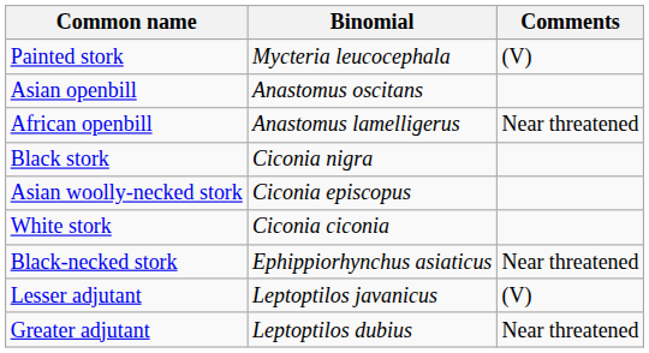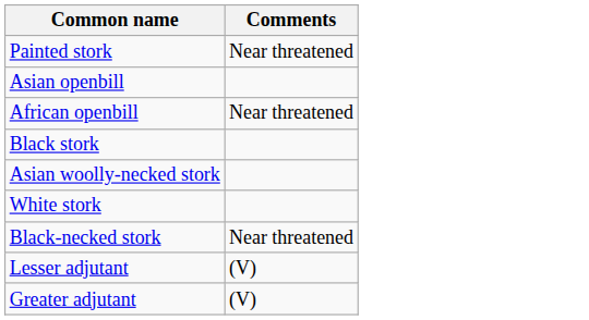- column: Binomial | Mycteria leucocephala | Anastomus oscitans | Anastomus lamelligerus | Ciconia nigra | Ciconia episcopus | Ciconia ciconia | Ephippiorhynchus asiaticus | Leptoptilos javanicus | Leptoptilos dubius
Painted stork | Comments: (V) -> Near threatened
Greater adjutant | Comments: Near threatened -> (V)
